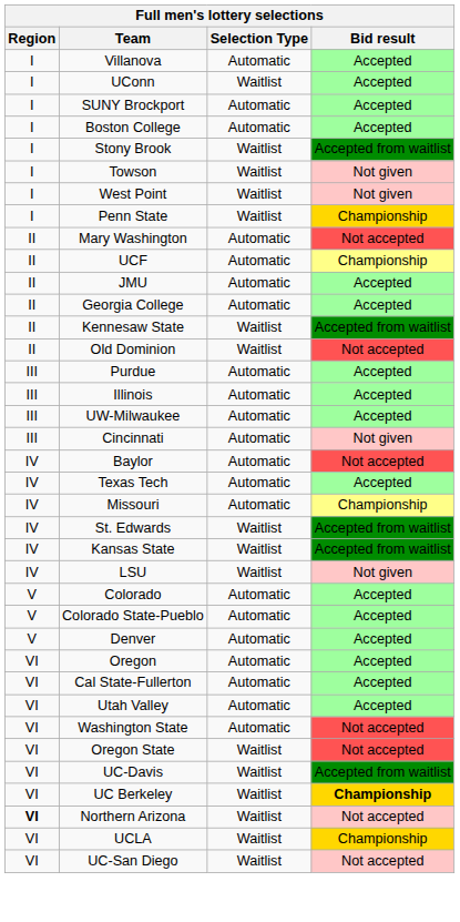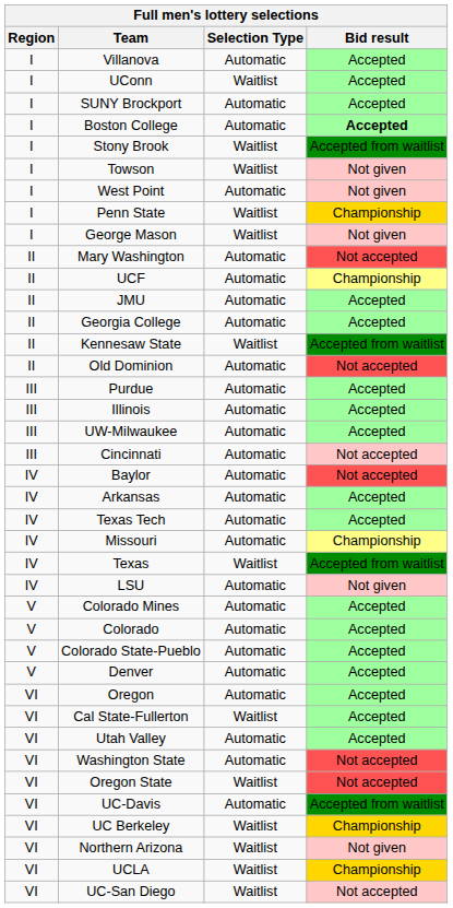Boston College | Bid result: normal -> bold
West Point | Selection Type: Waitlist -> Automatic
+ row: I | George Mason | Waitlist | Not given
Old Dominion | Selection Type: Waitlist -> Automatic
Cincinnati | Bid result: Not given -> Not accepted
+ row: IV | Arkansas | Automatic | Accepted
- row: IV | St. Edwards | Waitlist | Accepted from waitlist
- row: IV | Kansas State | Waitlist | Accepted from waitlist
+ row: IV | Texas | Waitlist | Accepted from waitlist
LSU | Selection Type: Waitlist -> Automatic
+ row: V | Colorado Mines | Automatic | Accepted
Cal State-Fullerton | Selection Type: Automatic -> Waitlist
UC-Davis | Selection Type: Waitlist -> Automatic
UC Berkeley | Bid result: bold -> normal
Northern Arizona | Region: bold -> normal
Northern Arizona | Bid result: Not accepted -> Not given
